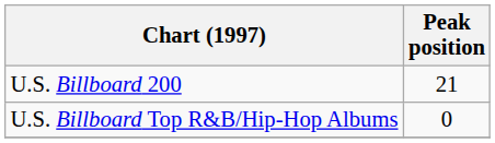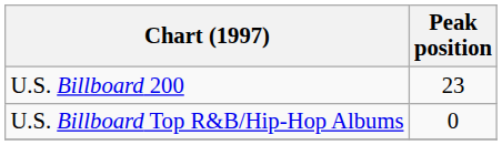U.S. Billboard 200 | Peak position: 21 -> 23
